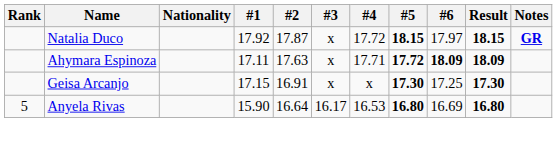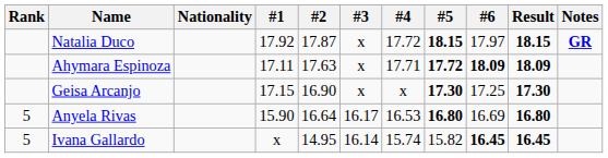Geisa Arcanjo | #2: 16.91 -> 16.90
+ row: 5 | Ivana Gallardo | x | 14.95 | 16.14 | 15.74 | 15.82 | 16.45 | 16.45
